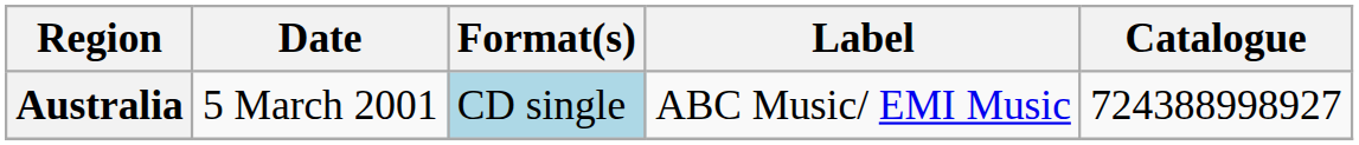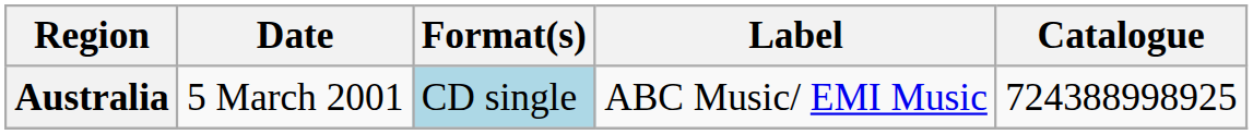Australia | Catalogue: 724388998927 -> 724388998925
